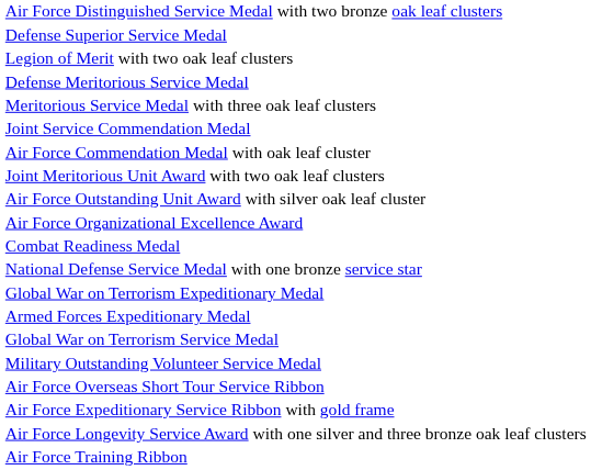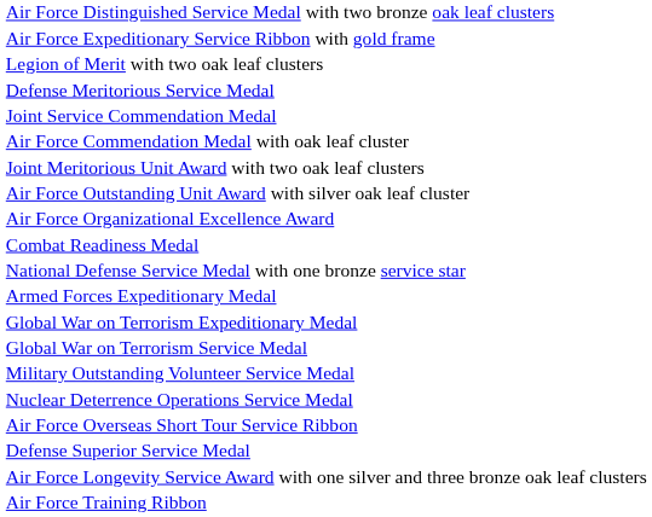rows swapped: Defense Superior Service Medal <-> Air Force Expeditionary Service Ribbon with gold frame
- row: Meritorious Service Medal with three oak leaf clusters
rows swapped: Armed Forces Expeditionary Medal <-> Global War on Terrorism Expeditionary Medal
+ row: Nuclear Deterrence Operations Service Medal
